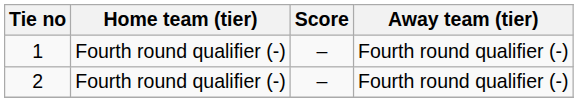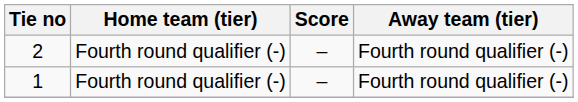rows swapped: 1 <-> 2
